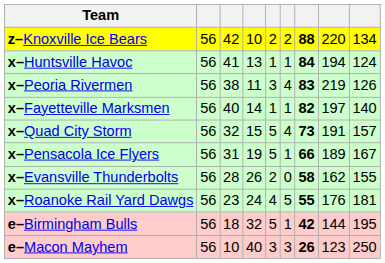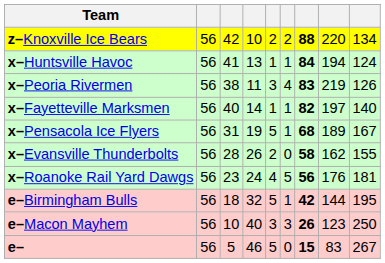- row: x–Quad City Storm | 56 | 32 | 15 | 5 | 4 | 73 | 191 | 157
x–Pensacola Ice Flyers | column 7: 66 -> 68
x–Roanoke Rail Yard Dawgs | column 7: 55 -> 56
+ row: e– | 56 | 5 | 46 | 5 | 0 | 15 | 83 | 267
